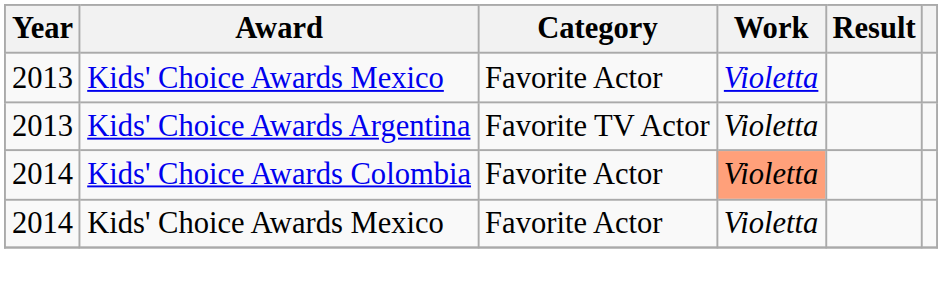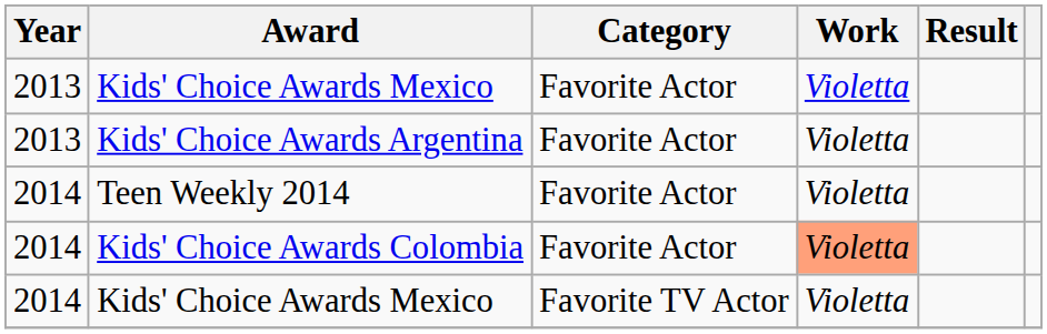Kids' Choice Awards Argentina | Category: Favorite TV Actor -> Favorite Actor
+ row: 2014 | Teen Weekly 2014 | Favorite Actor | Violetta
2014 / Kids' Choice Awards Mexico | Category: Favorite Actor -> Favorite TV Actor
